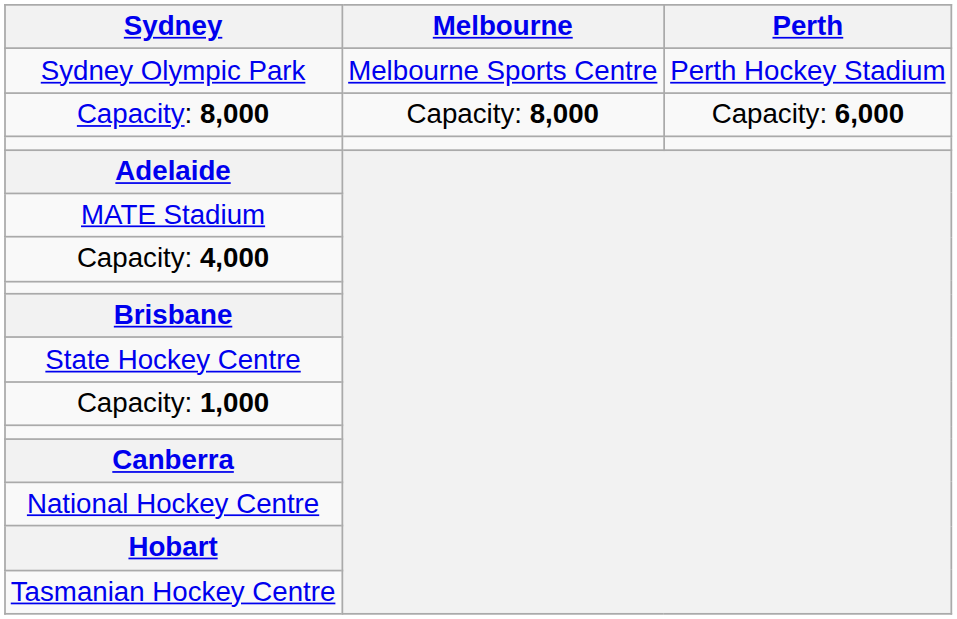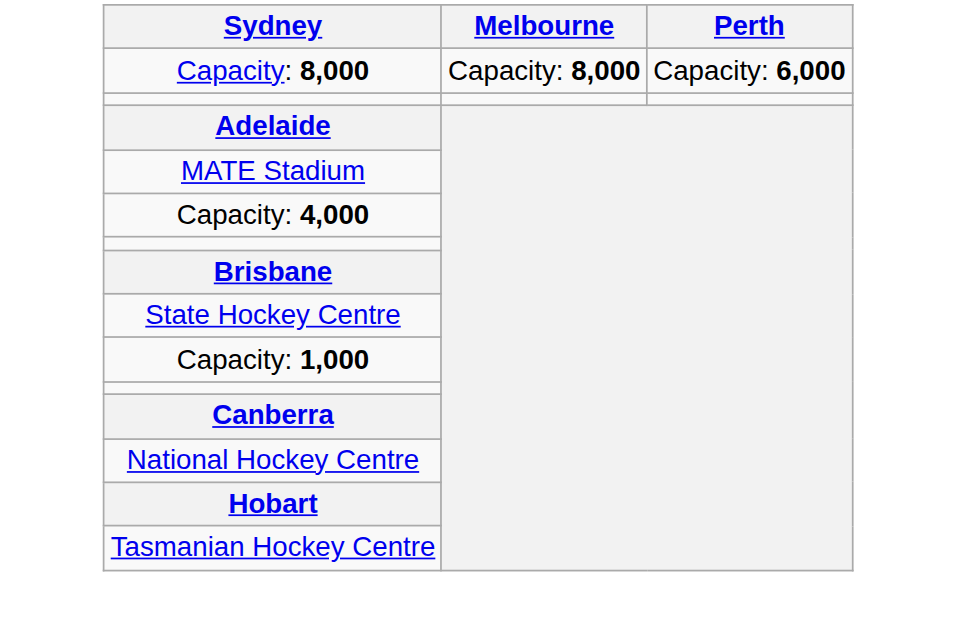- row: Sydney Olympic Park | Melbourne Sports Centre | Perth Hockey Stadium
